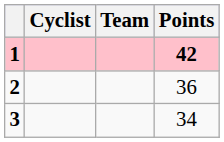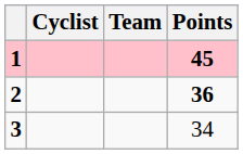1 | Points: 42 -> 45
2 | Points: normal -> bold
